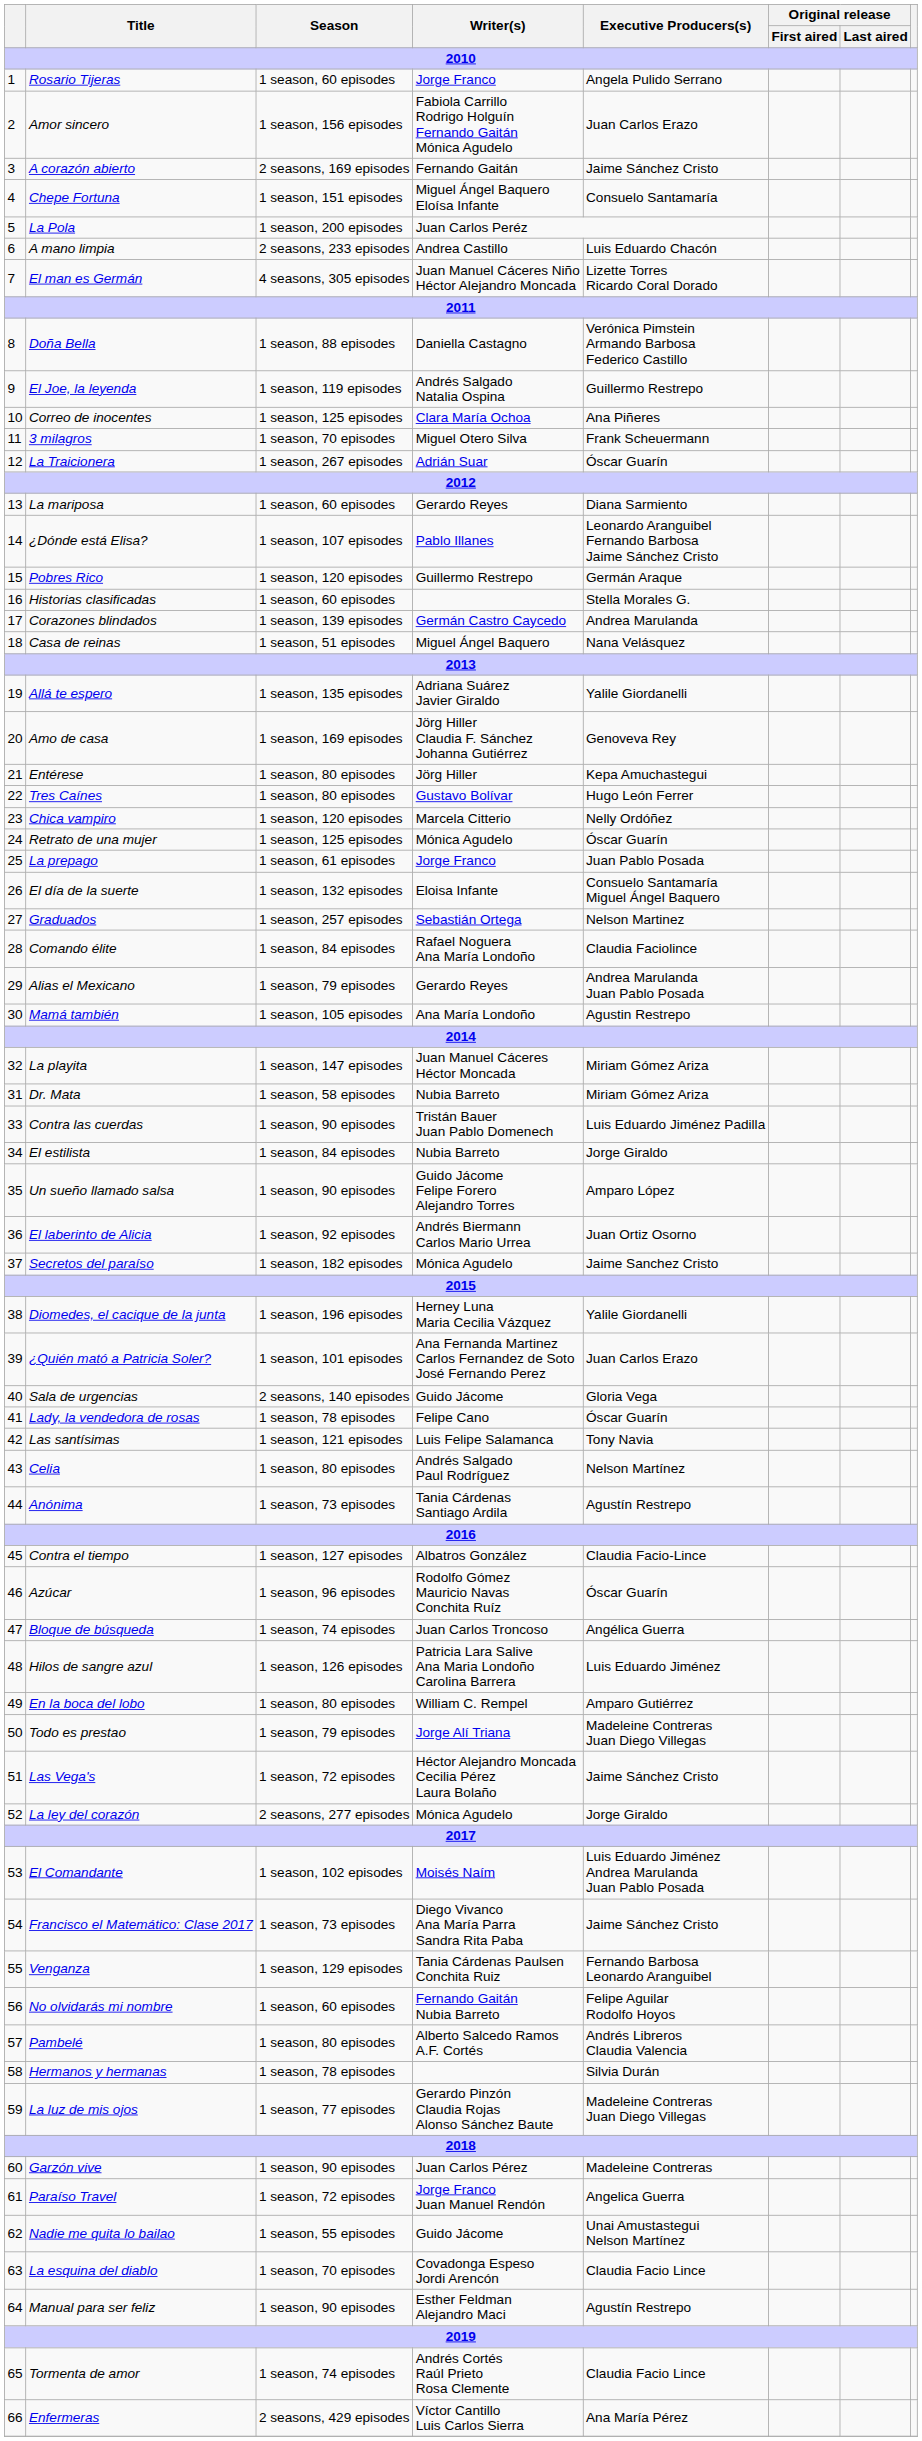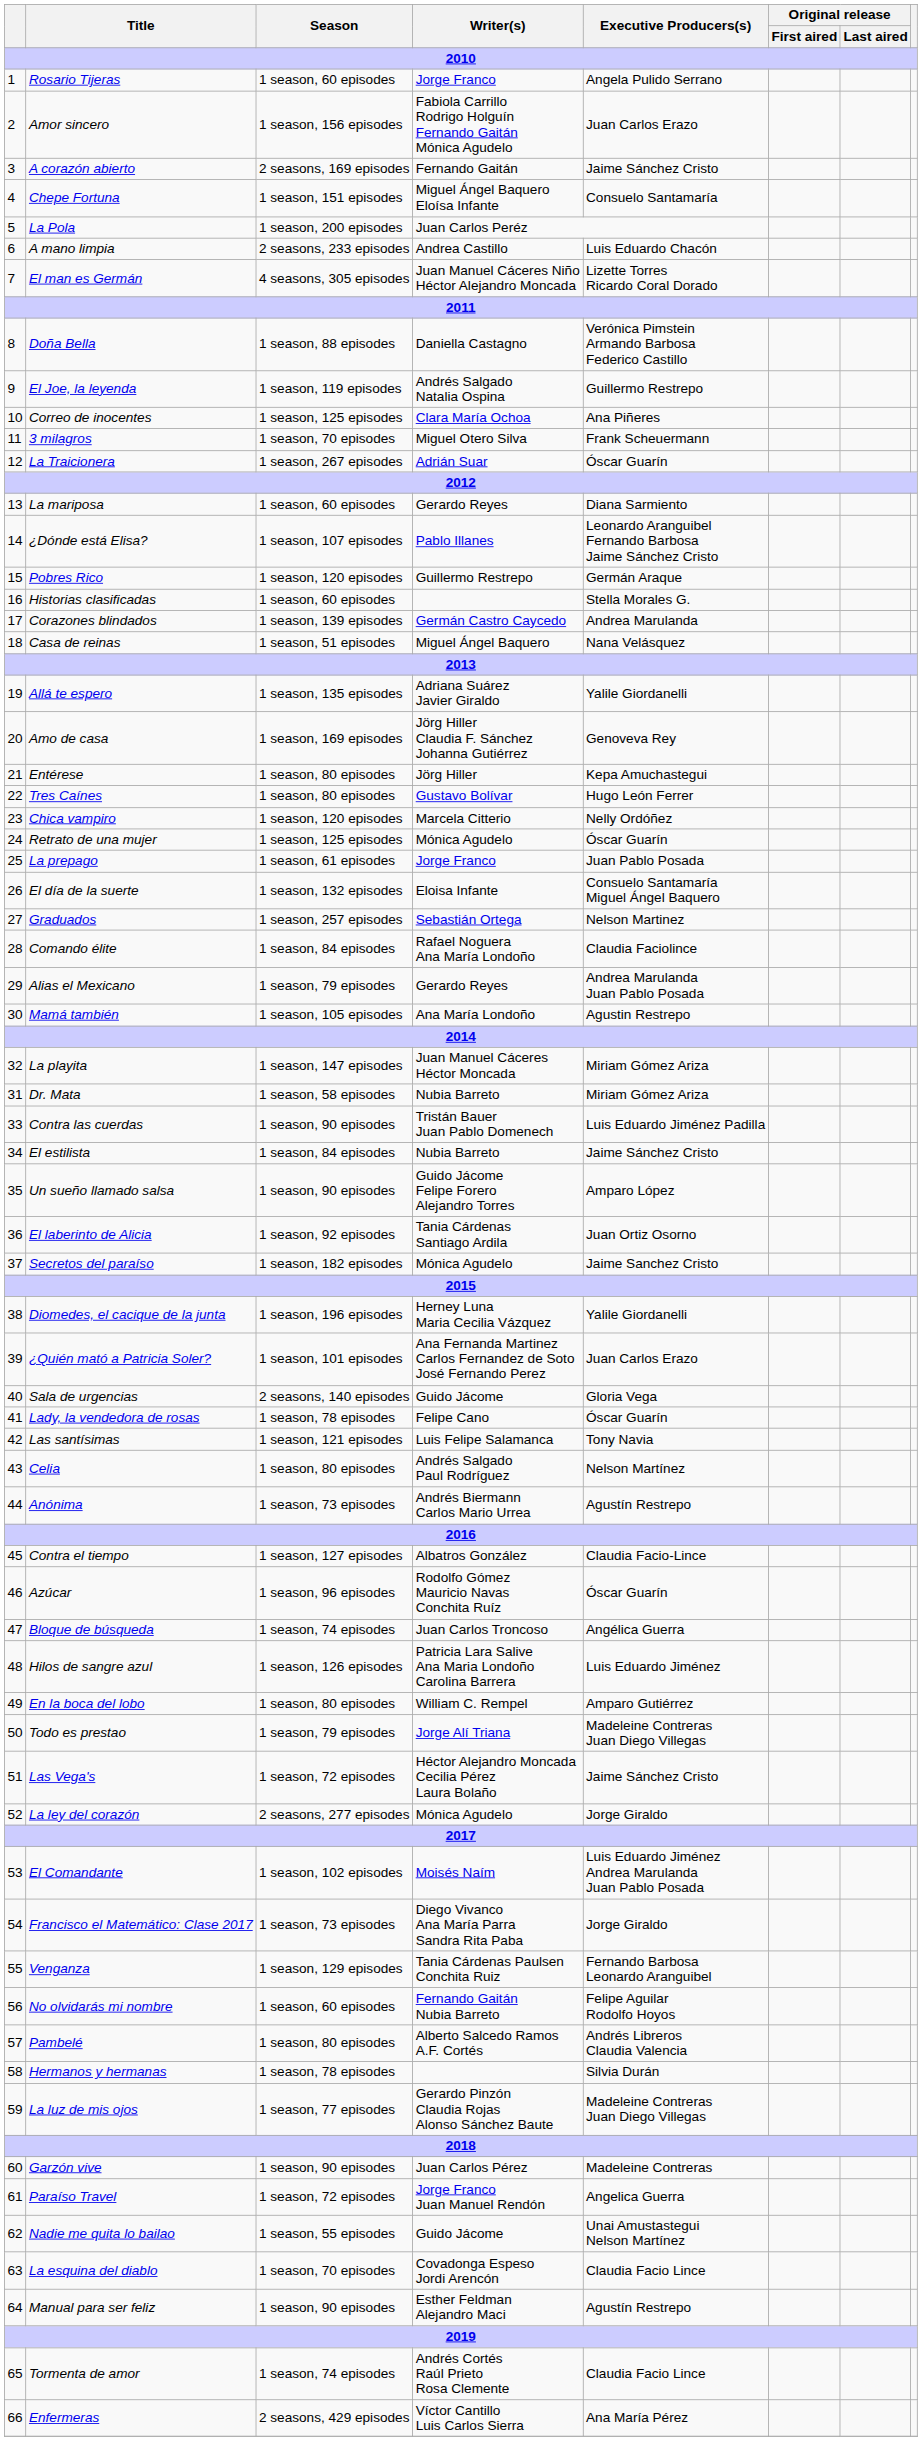El estilista | Executive Producers(s): Jorge Giraldo -> Jaime Sánchez Cristo
El laberinto de Alicia | Writer(s): Andrés Biermann Carlos Mario Urrea -> Tania Cárdenas Santiago Ardila
Anónima | Writer(s): Tania Cárdenas Santiago Ardila -> Andrés Biermann Carlos Mario Urrea
Francisco el Matemático: Clase 2017 | Executive Producers(s): Jaime Sánchez Cristo -> Jorge Giraldo
